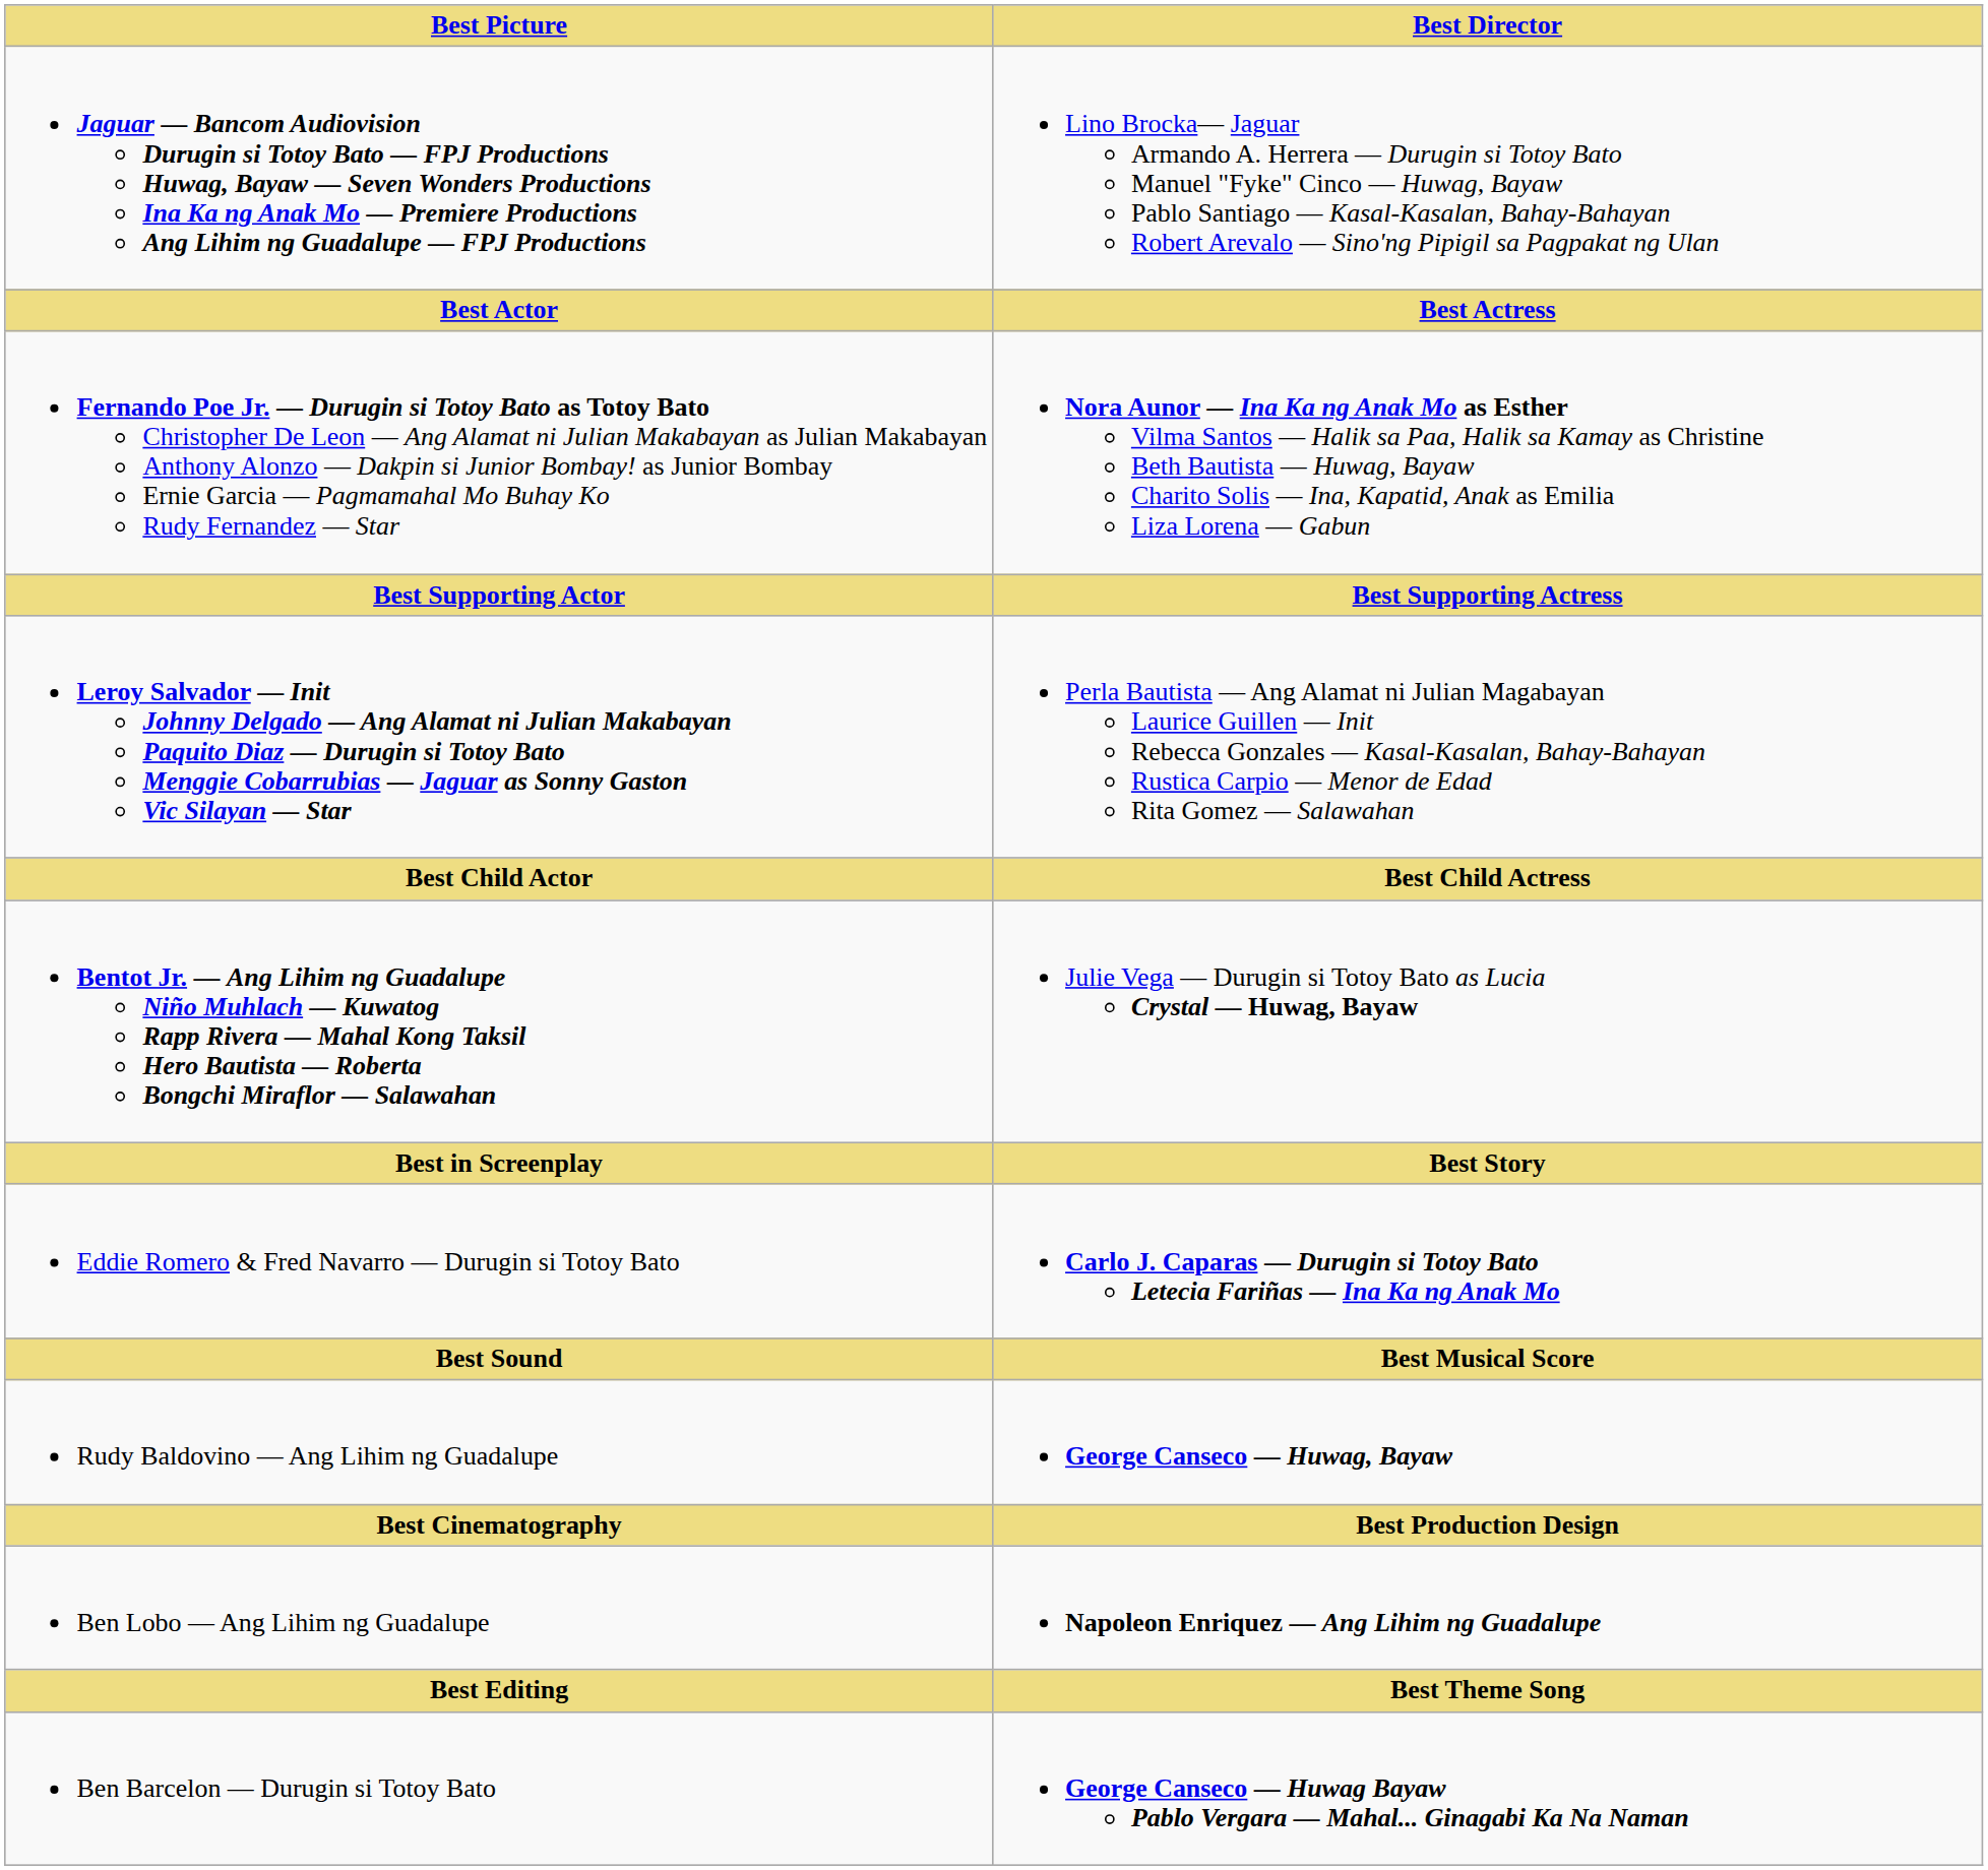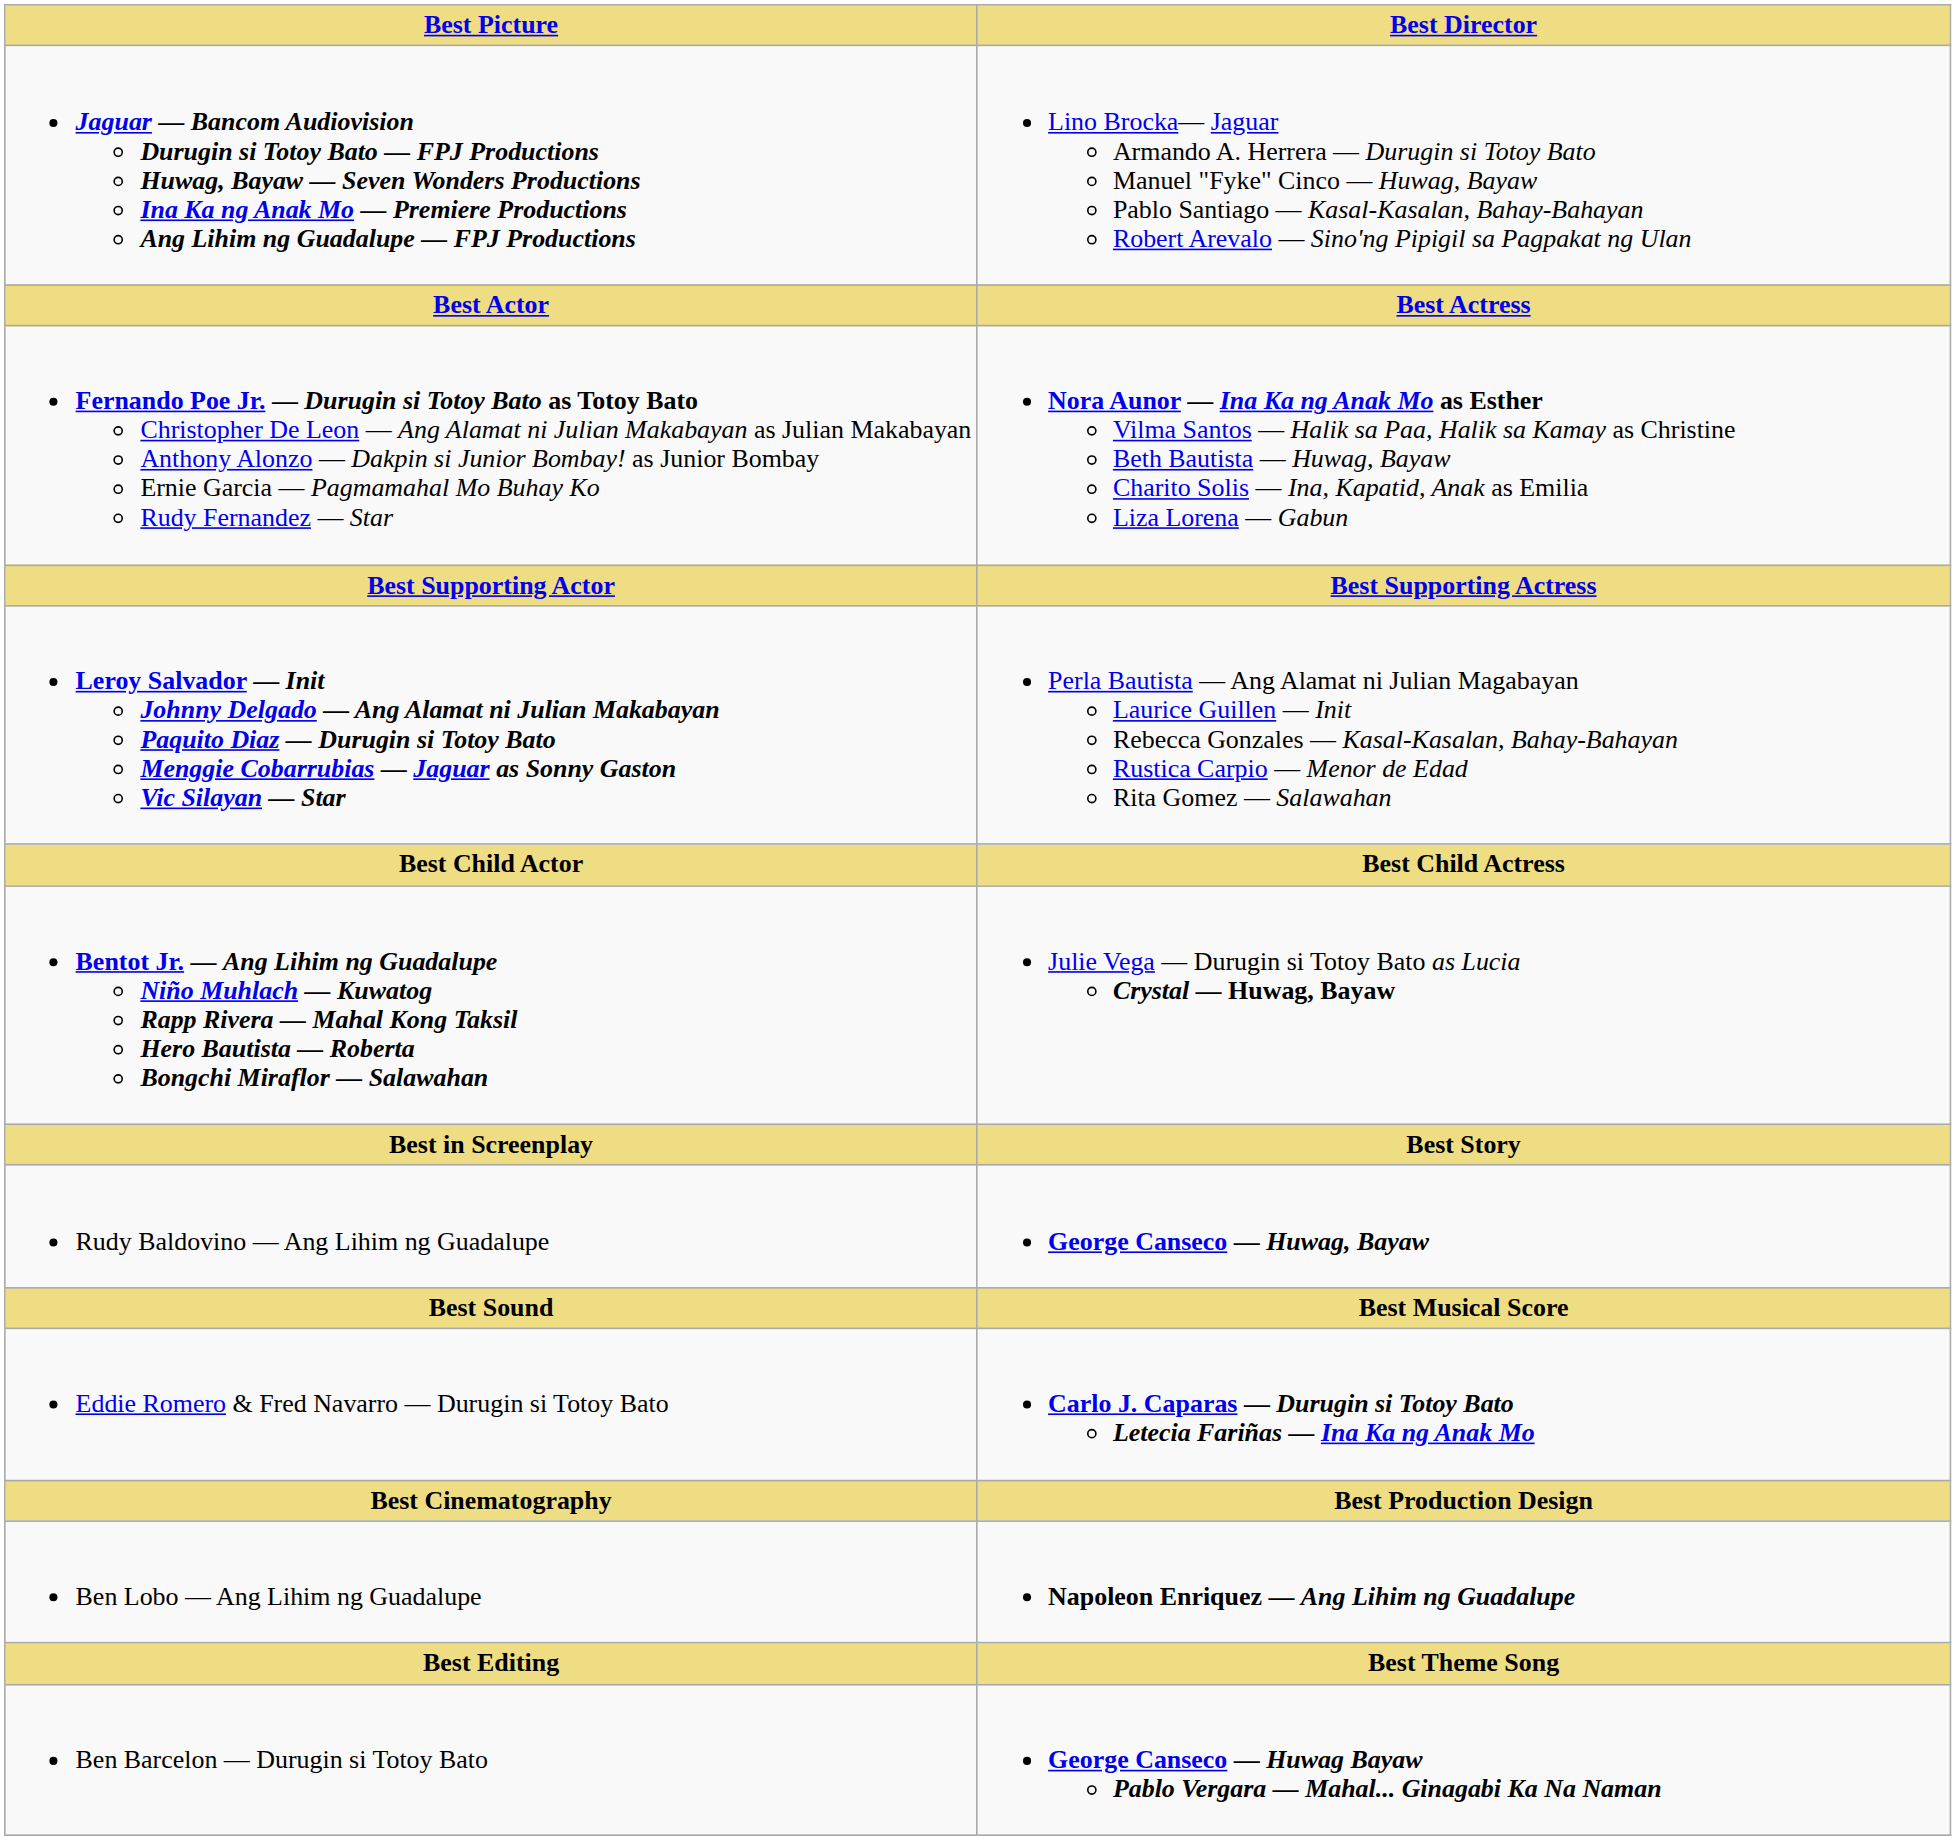rows swapped: Eddie Romero & Fred Navarro — Durugin si Totoy Bato <-> Rudy Baldovino — Ang Lihim ng Guadalupe
